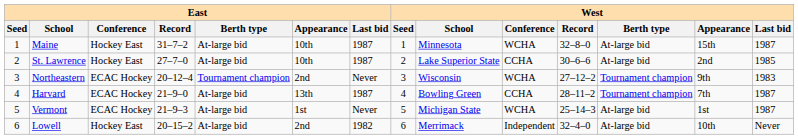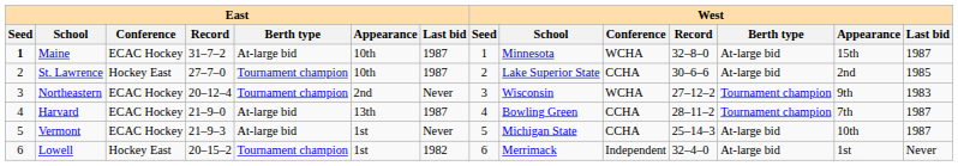Maine | East / Seed: normal -> bold
Maine | East / Conference: Hockey East -> ECAC Hockey
St. Lawrence | East / Berth type: At-large bid -> Tournament champion
Vermont | West / Conference: WCHA -> CCHA
Vermont | West / Appearance: 1st -> 10th
Lowell | East / Berth type: At-large bid -> Tournament champion
Lowell | East / Appearance: 2nd -> 1st
Lowell | West / Appearance: 10th -> 1st
